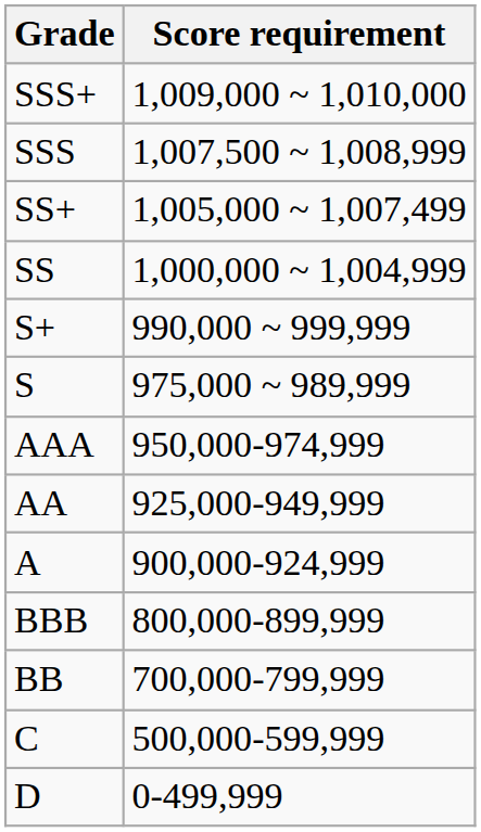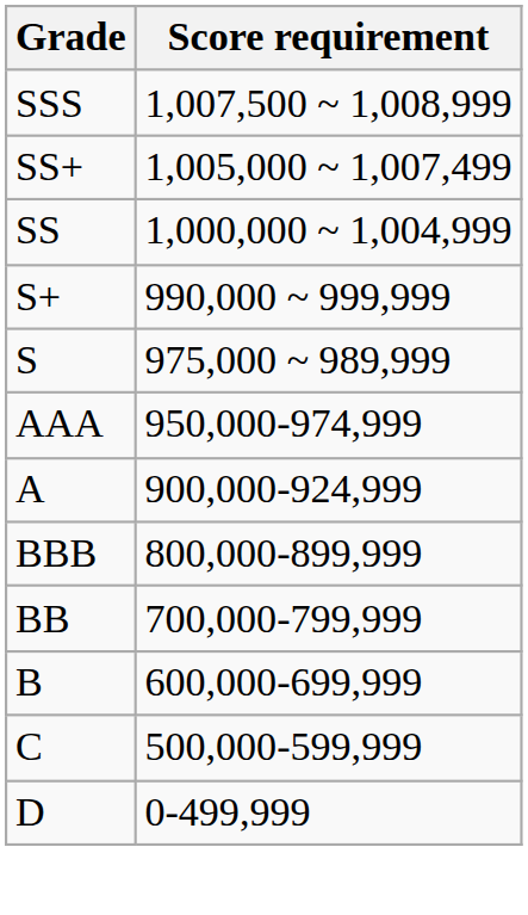- row: SSS+ | 1,009,000 ~ 1,010,000
- row: AA | 925,000-949,999
+ row: B | 600,000-699,999
